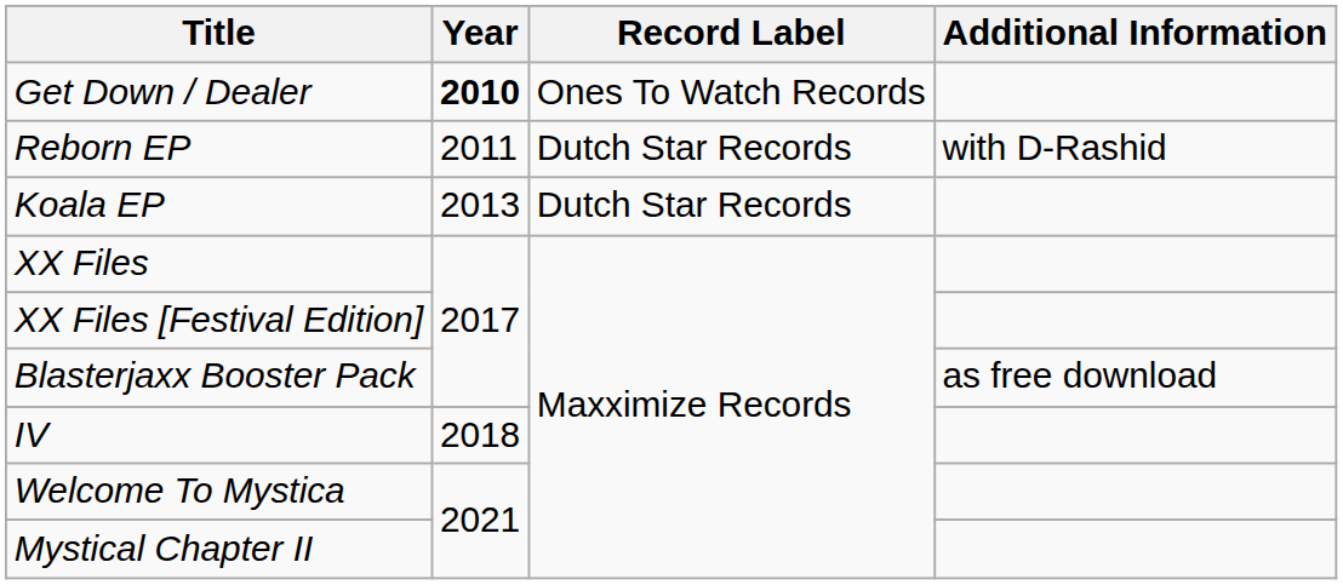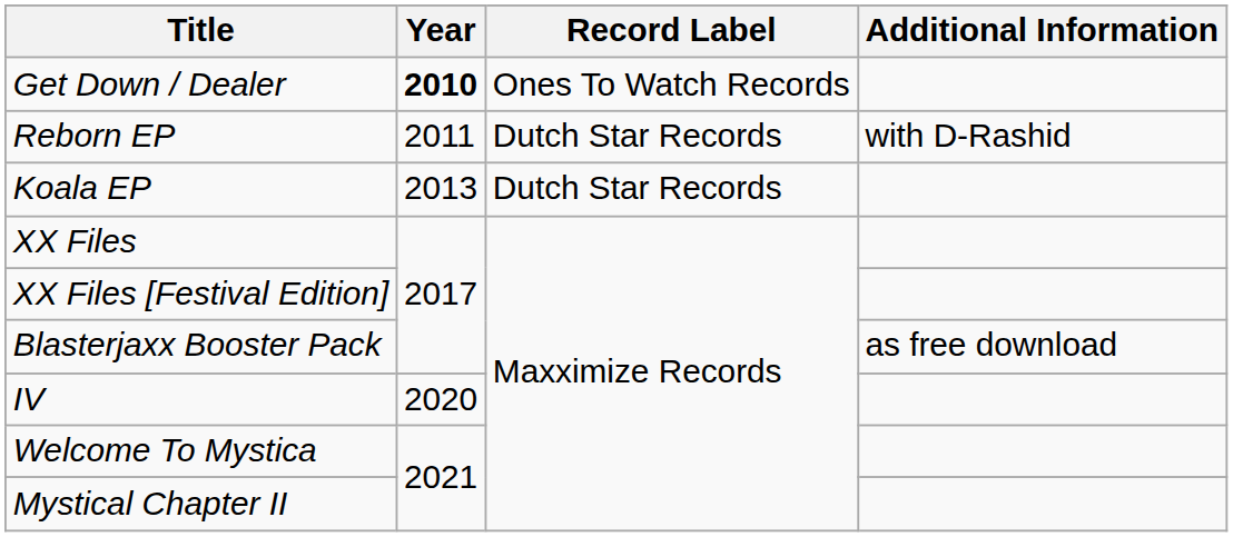IV | Year: 2018 -> 2020
